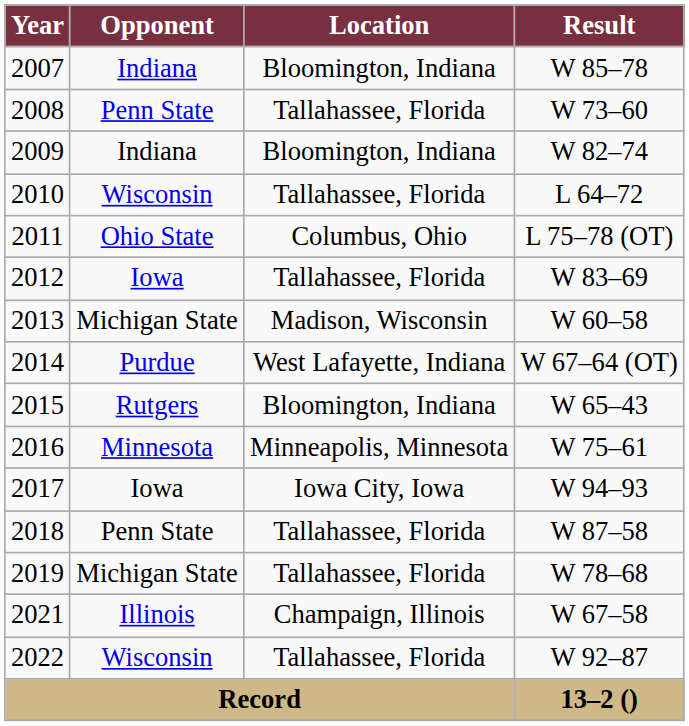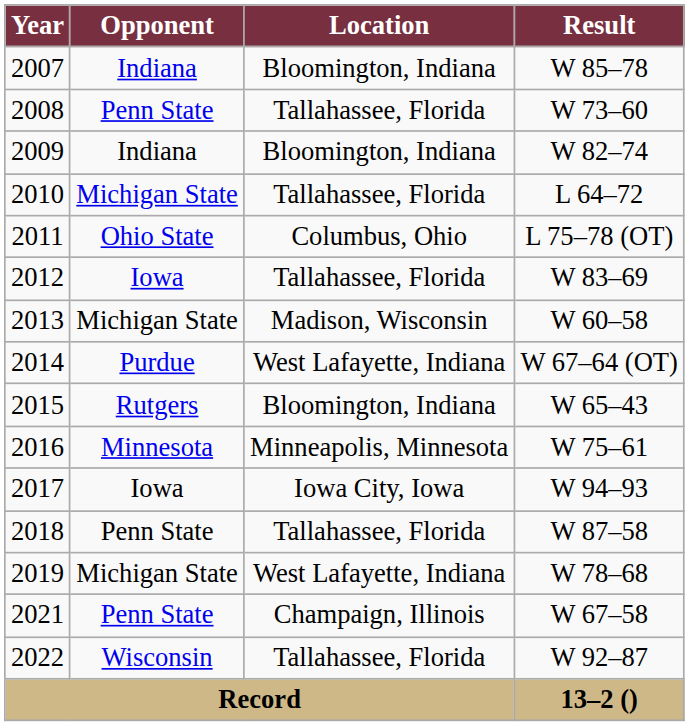2010 | Opponent: Wisconsin -> Michigan State
2019 | Location: Tallahassee, Florida -> West Lafayette, Indiana
2021 | Opponent: Illinois -> Penn State
